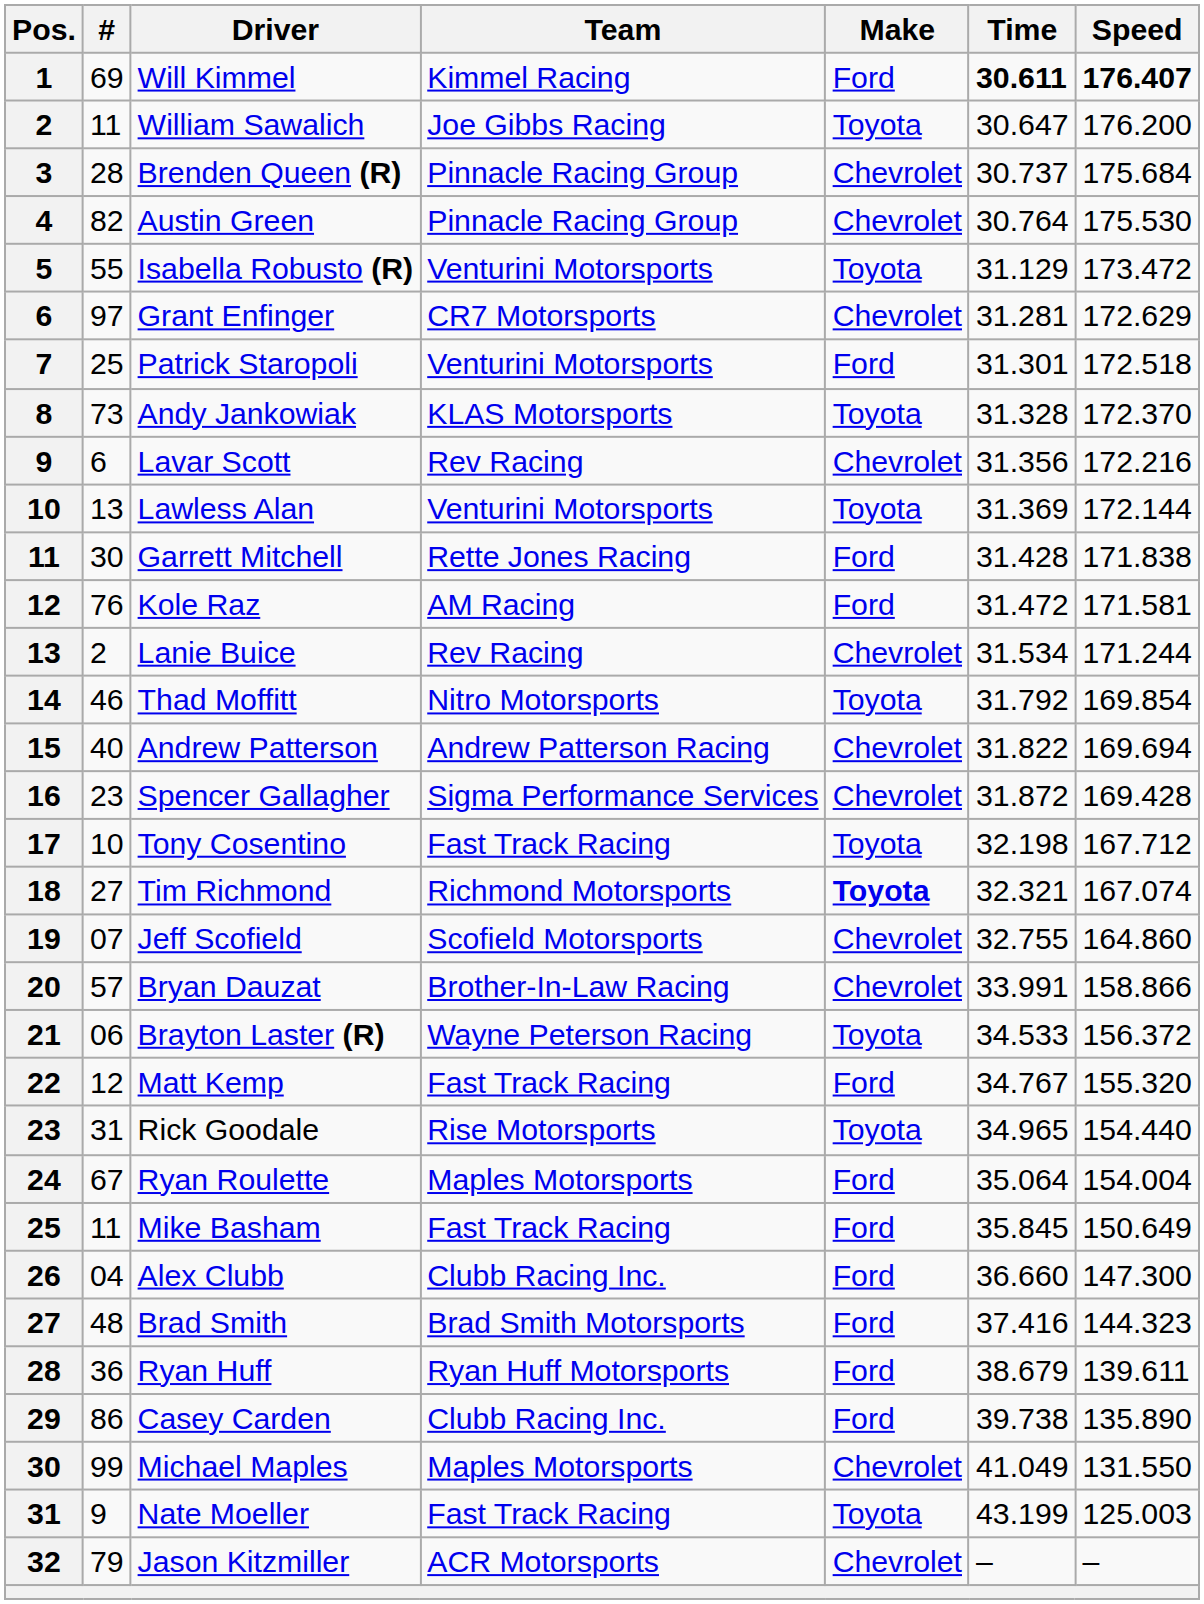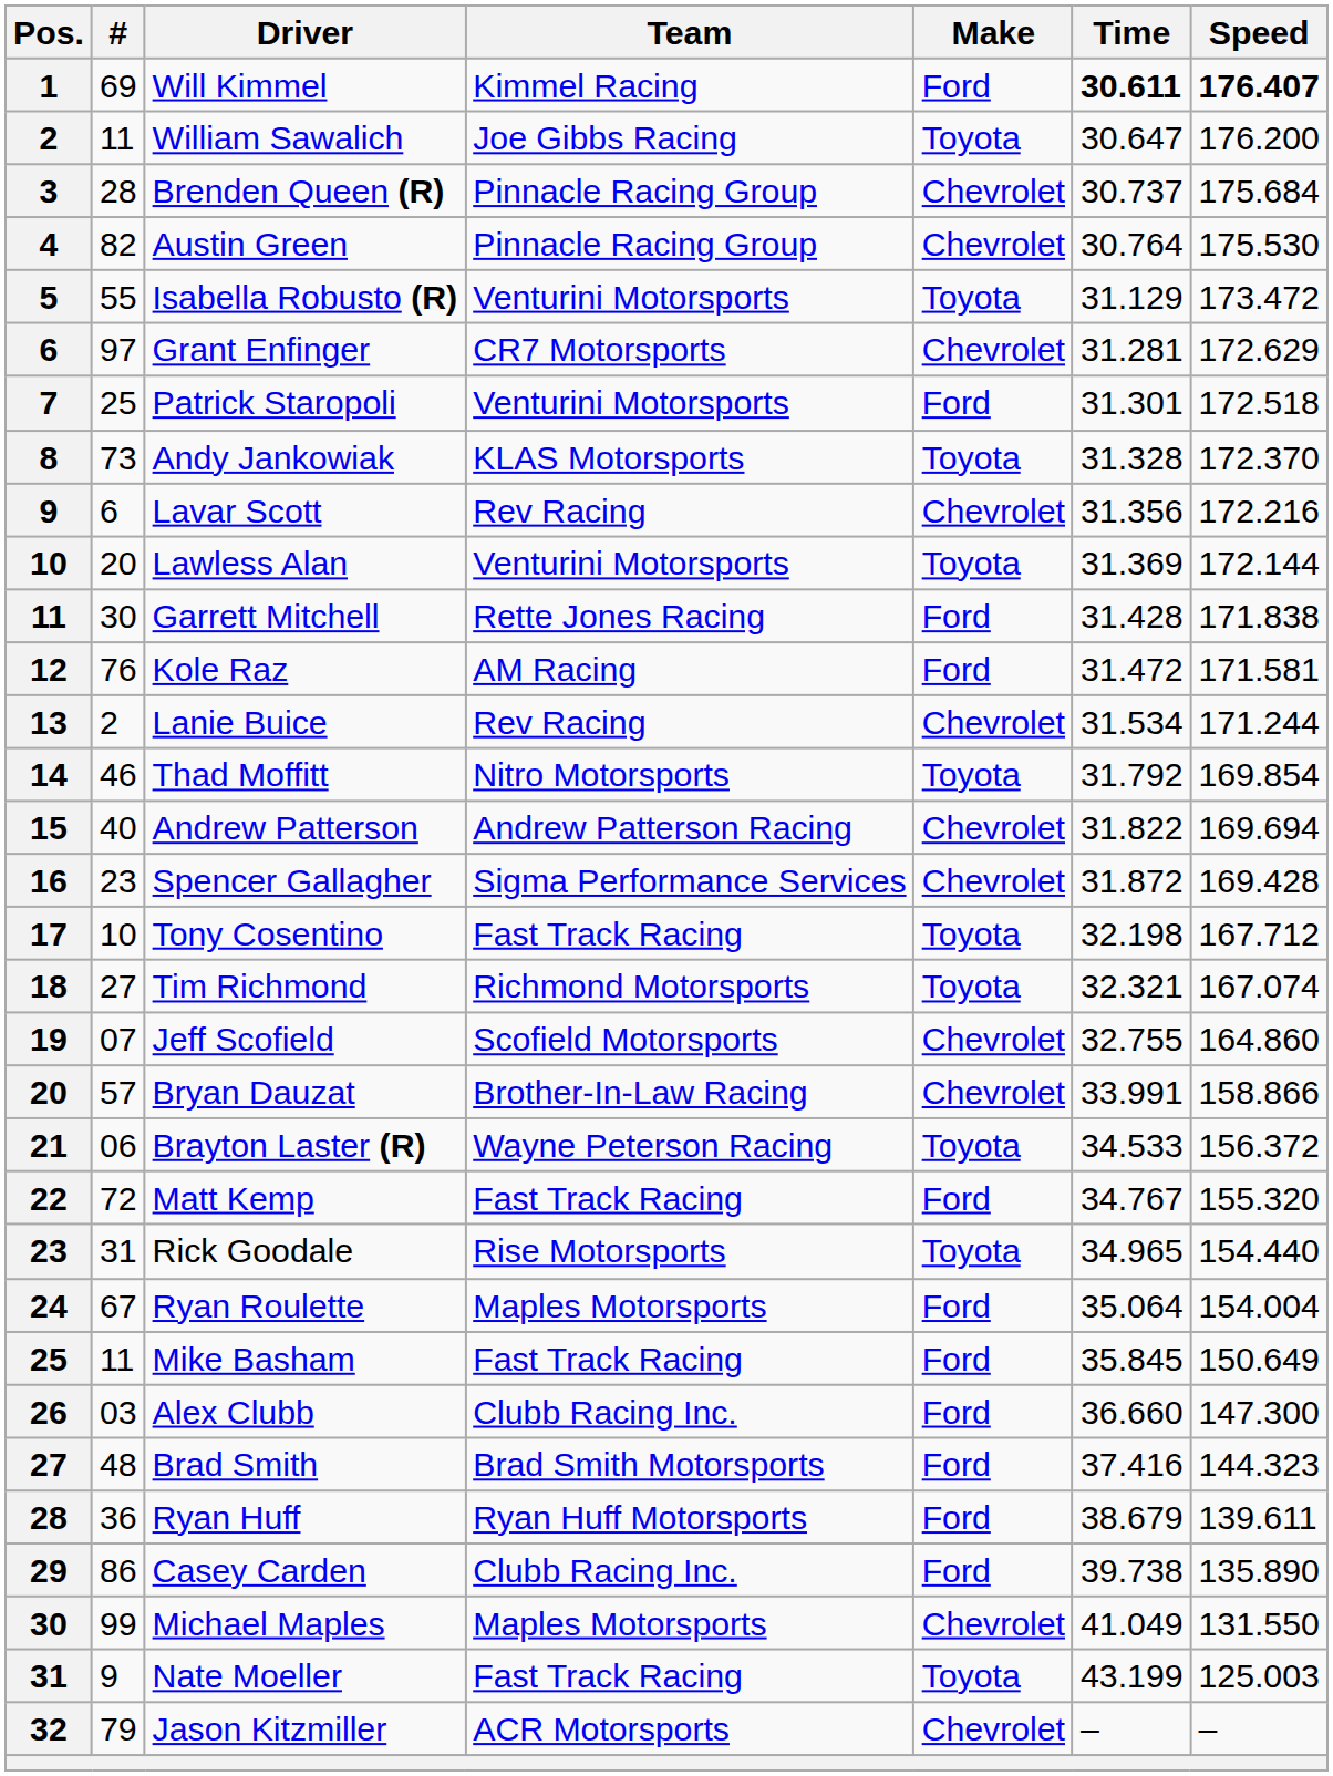Lawless Alan | #: 13 -> 20
Tim Richmond | Make: bold -> normal
Matt Kemp | #: 12 -> 72
Alex Clubb | #: 04 -> 03
